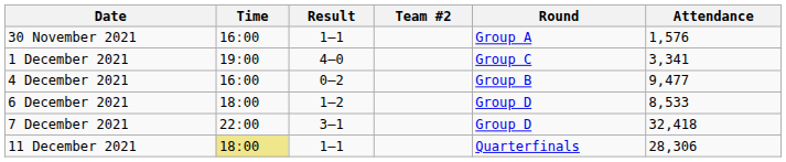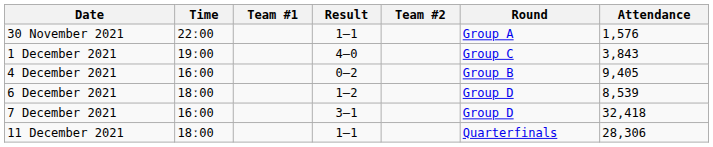+ column: Team #1
30 November 2021 | Time: 16ː00 -> 22ː00
1 December 2021 | Attendance: 3,341 -> 3,843
4 December 2021 | Attendance: 9,477 -> 9,405
6 December 2021 | Attendance: 8,533 -> 8,539
7 December 2021 | Time: 22ː00 -> 16ː00
11 December 2021 | Time: khaki background -> no background
